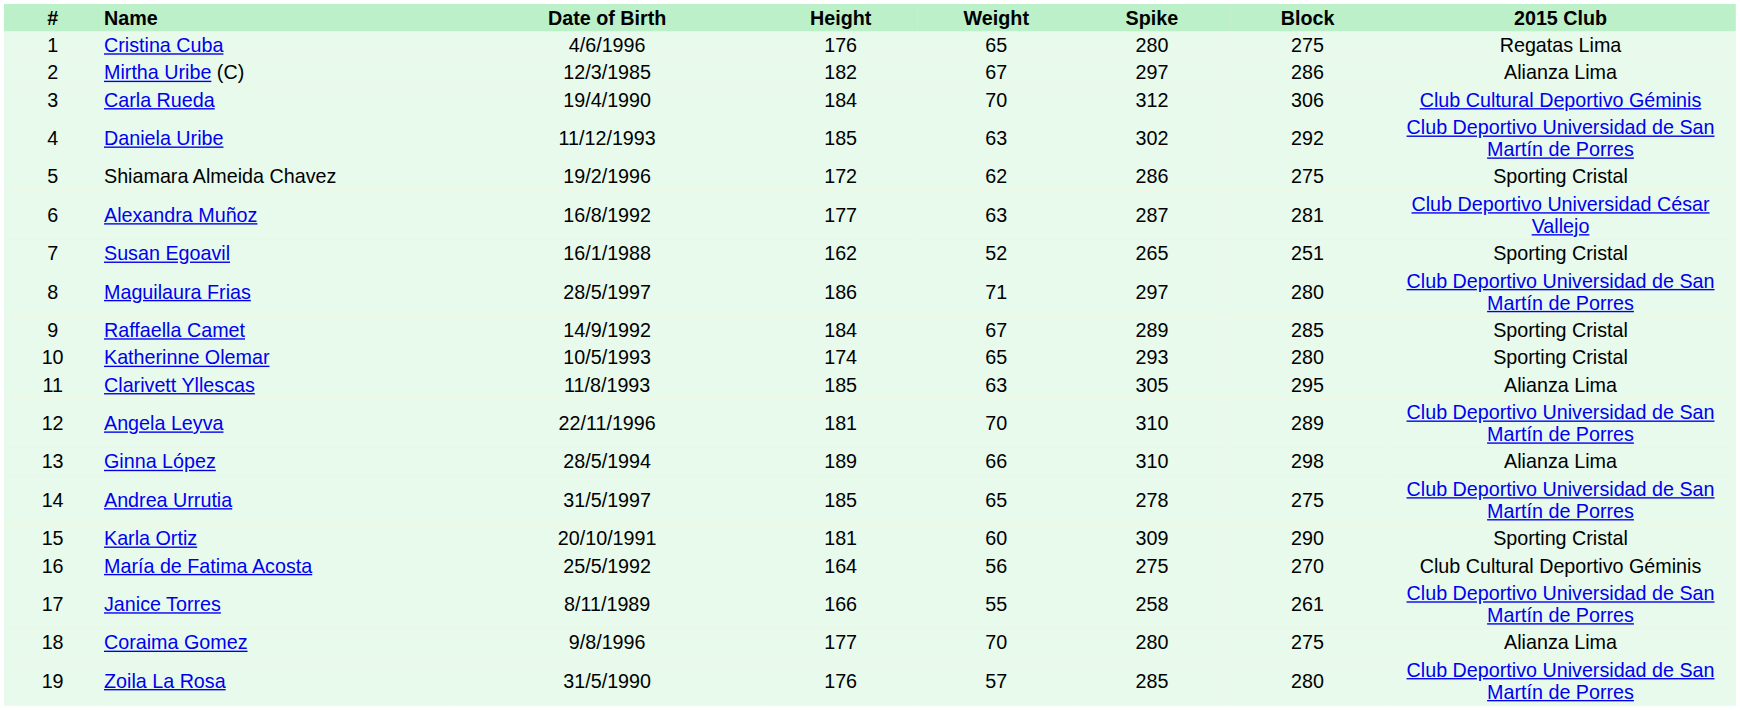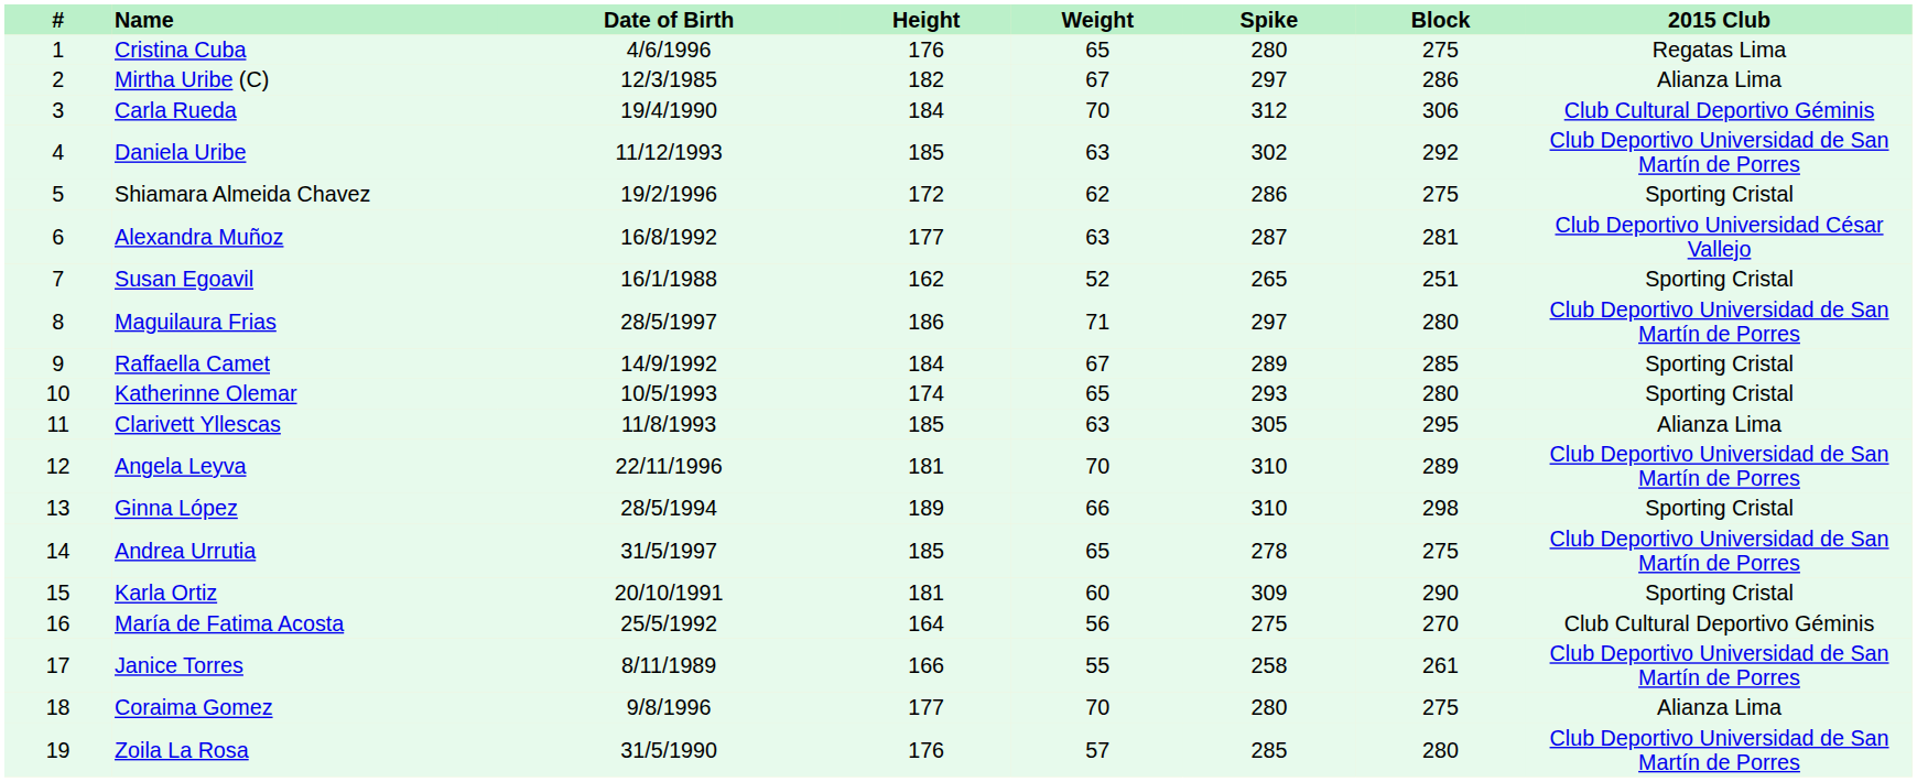Ginna López | 2015 Club: Alianza Lima -> Sporting Cristal
